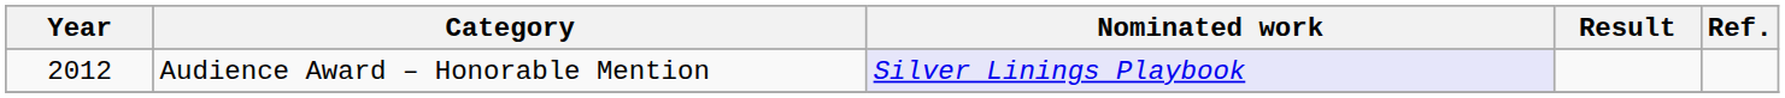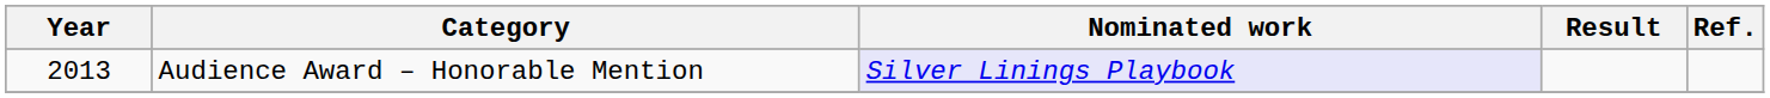Audience Award – Honorable Mention | Year: 2012 -> 2013
